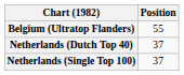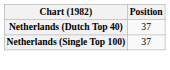- row: Belgium (Ultratop Flanders) | 55
